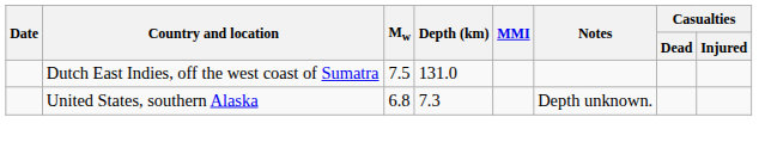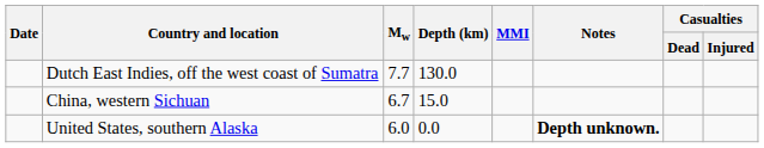Dutch East Indies, off the west coast of Sumatra | Mw: 7.5 -> 7.7
Dutch East Indies, off the west coast of Sumatra | Depth (km): 131.0 -> 130.0
+ row: China, western Sichuan | 6.7 | 15.0
United States, southern Alaska | Mw: 6.8 -> 6.0
United States, southern Alaska | Depth (km): 7.3 -> 0.0
United States, southern Alaska | Notes: normal -> bold
